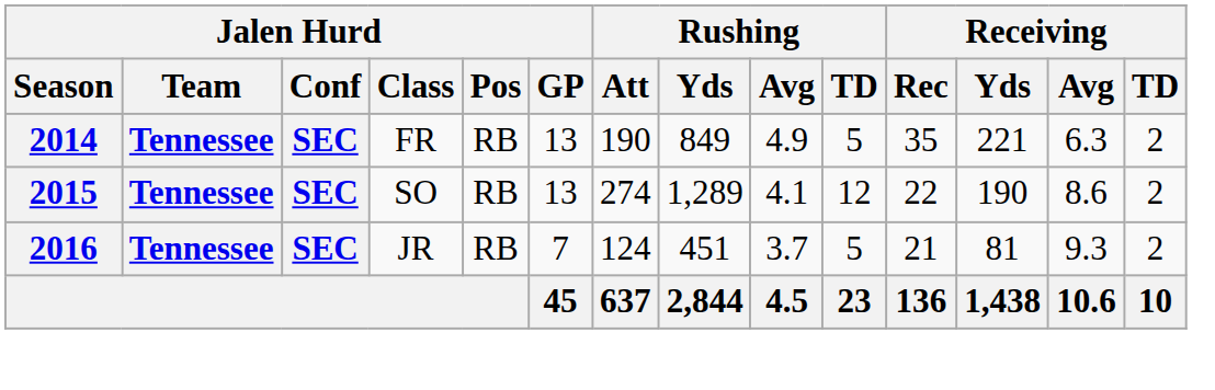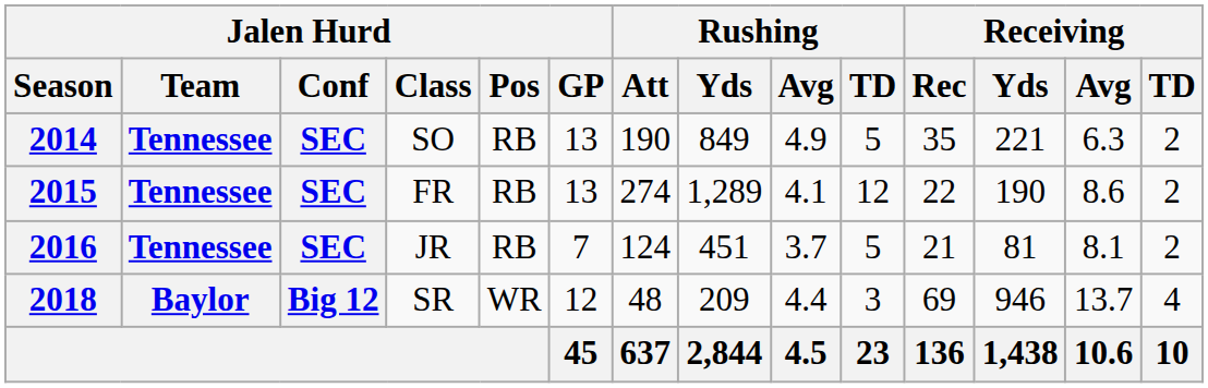2014 | Jalen Hurd / Class: FR -> SO
2015 | Jalen Hurd / Class: SO -> FR
2016 | Receiving / Avg: 9.3 -> 8.1
+ row: 2018 | Baylor | Big 12 | SR | WR | 12 | 48 | 209 | 4.4 | 3 | 69 | 946 | 13.7 | 4
